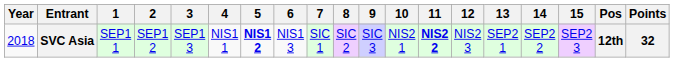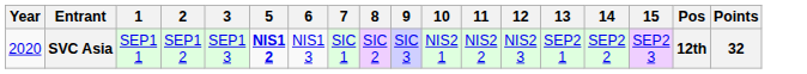- column: 4 | NIS1 1
SVC Asia | Year: 2018 -> 2020
SVC Asia | 11: bold -> normal
